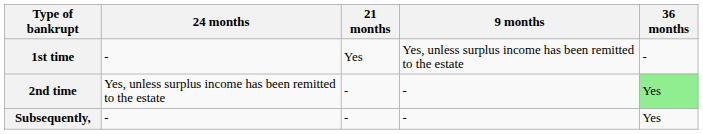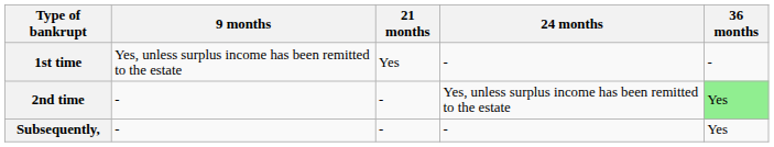columns swapped: 9 months <-> 24 months
